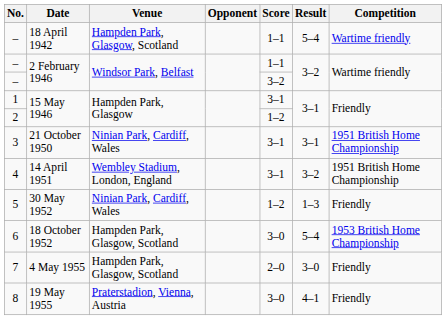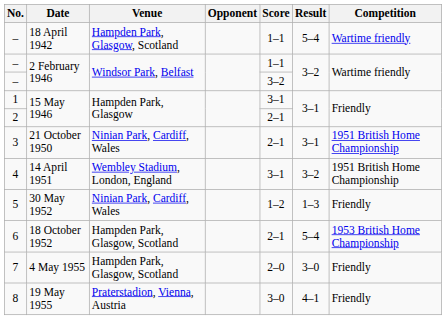2 | Score: 1–2 -> 2–1
3 | Score: 3–1 -> 2–1
6 | Score: 3–0 -> 2–1
